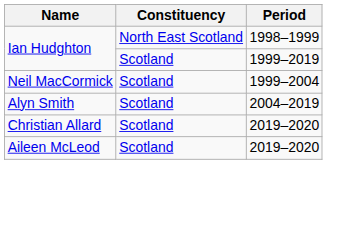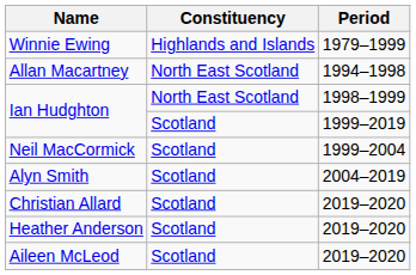+ row: Winnie Ewing | Highlands and Islands | 1979–1999
+ row: Allan Macartney | North East Scotland | 1994–1998
+ row: Heather Anderson | Scotland | 2019–2020
